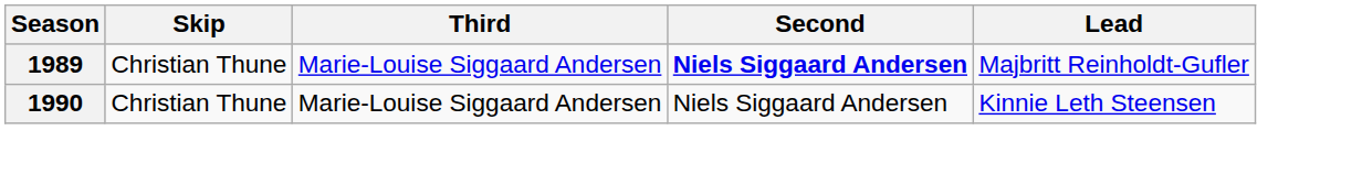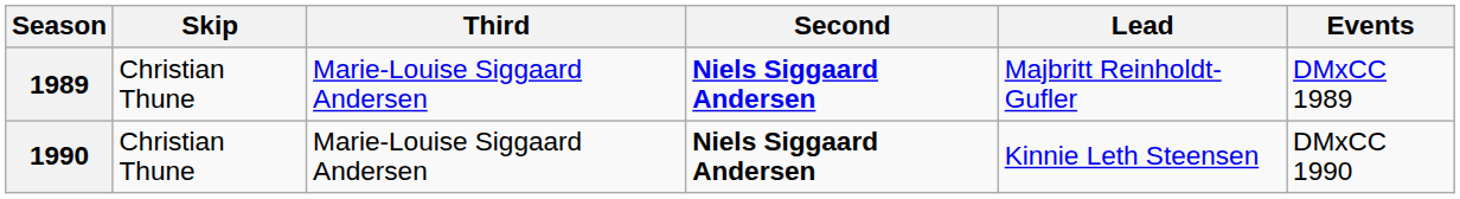+ column: Events | DMxCC 1989 | DMxCC 1990
1990 | Second: normal -> bold
